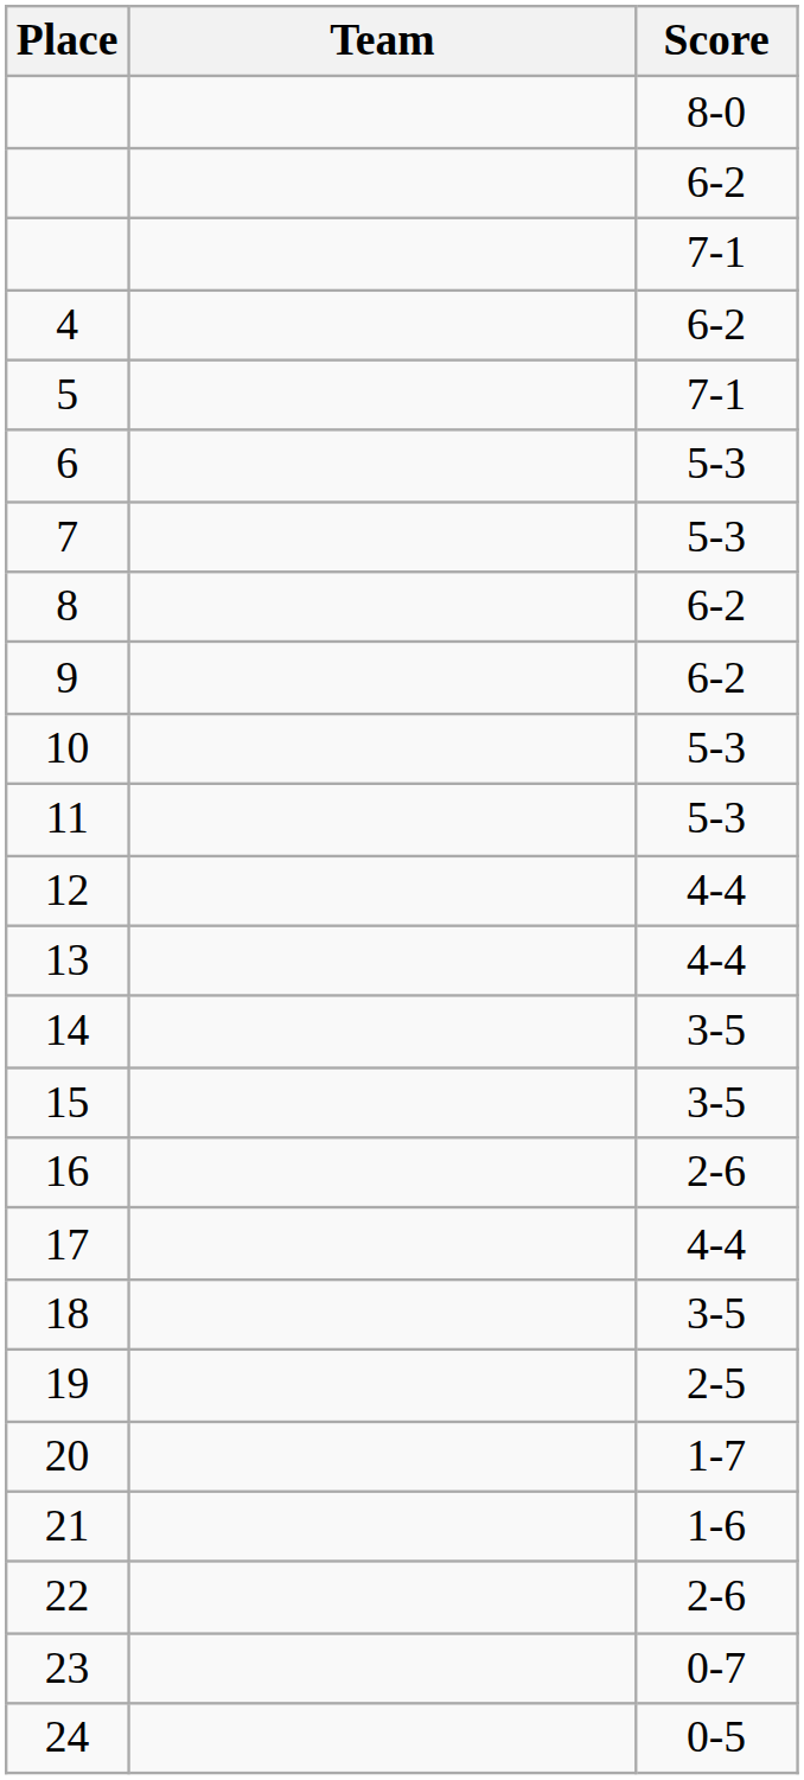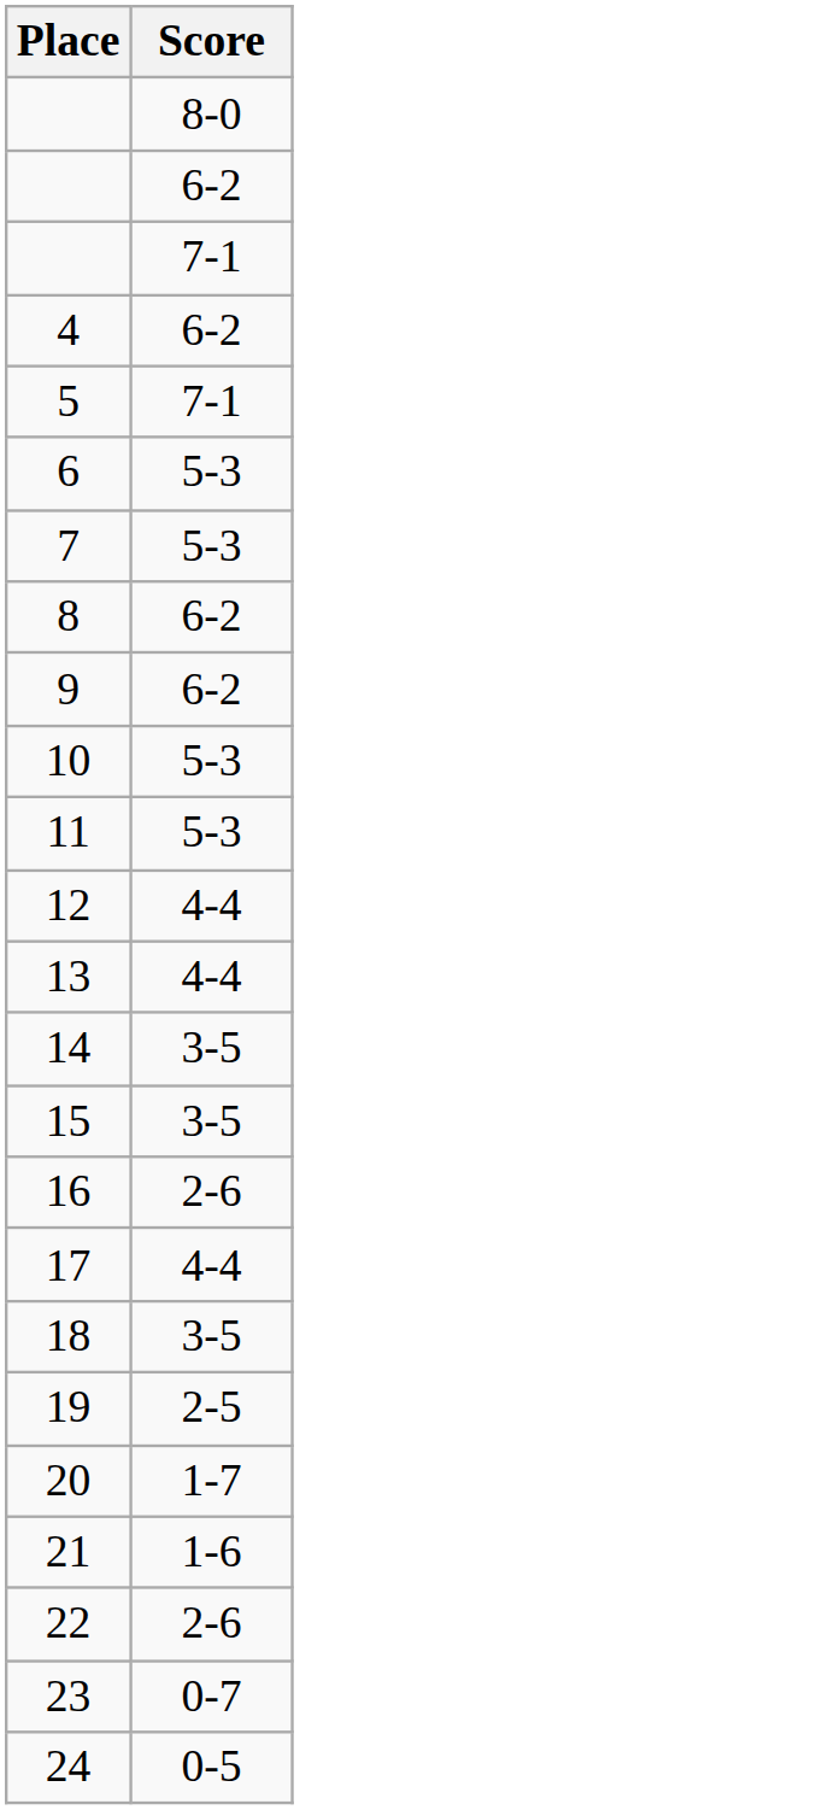- column: Team
